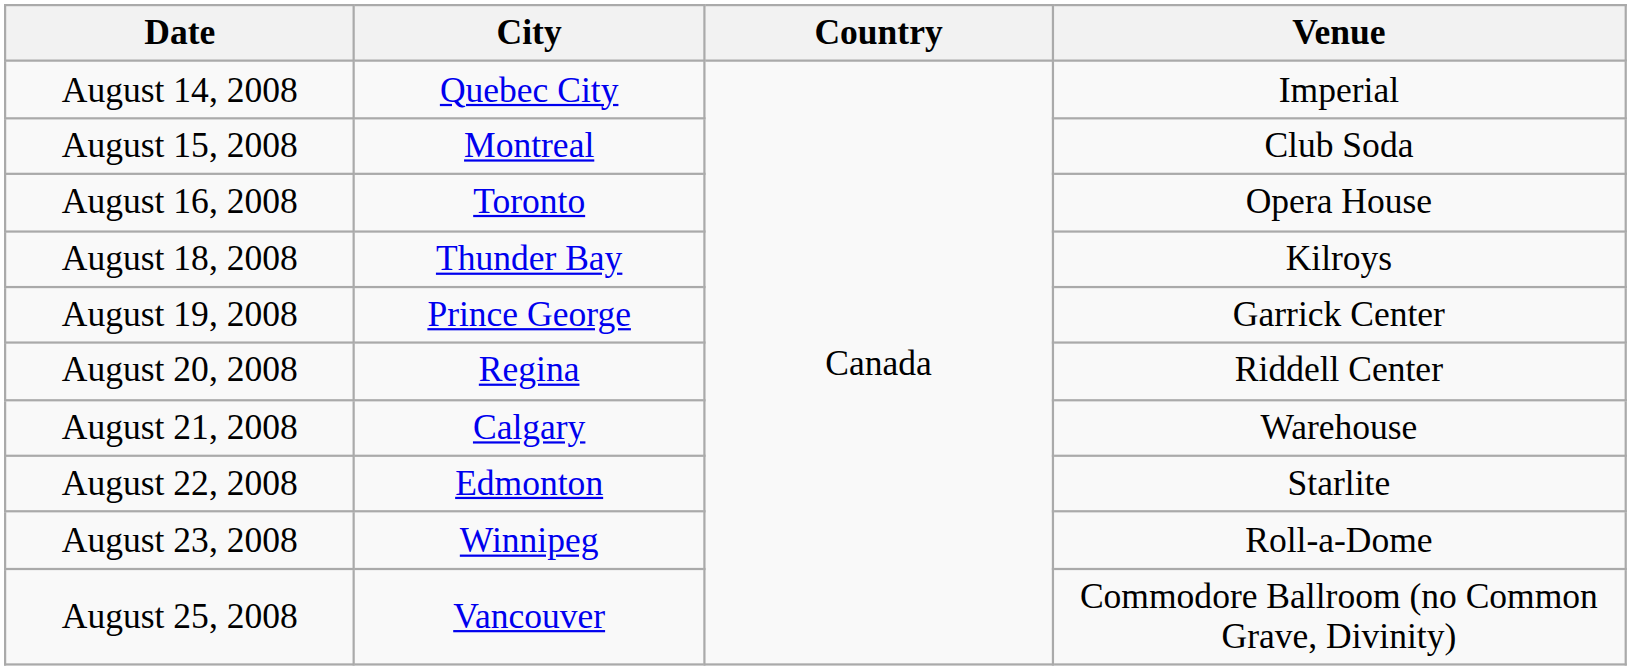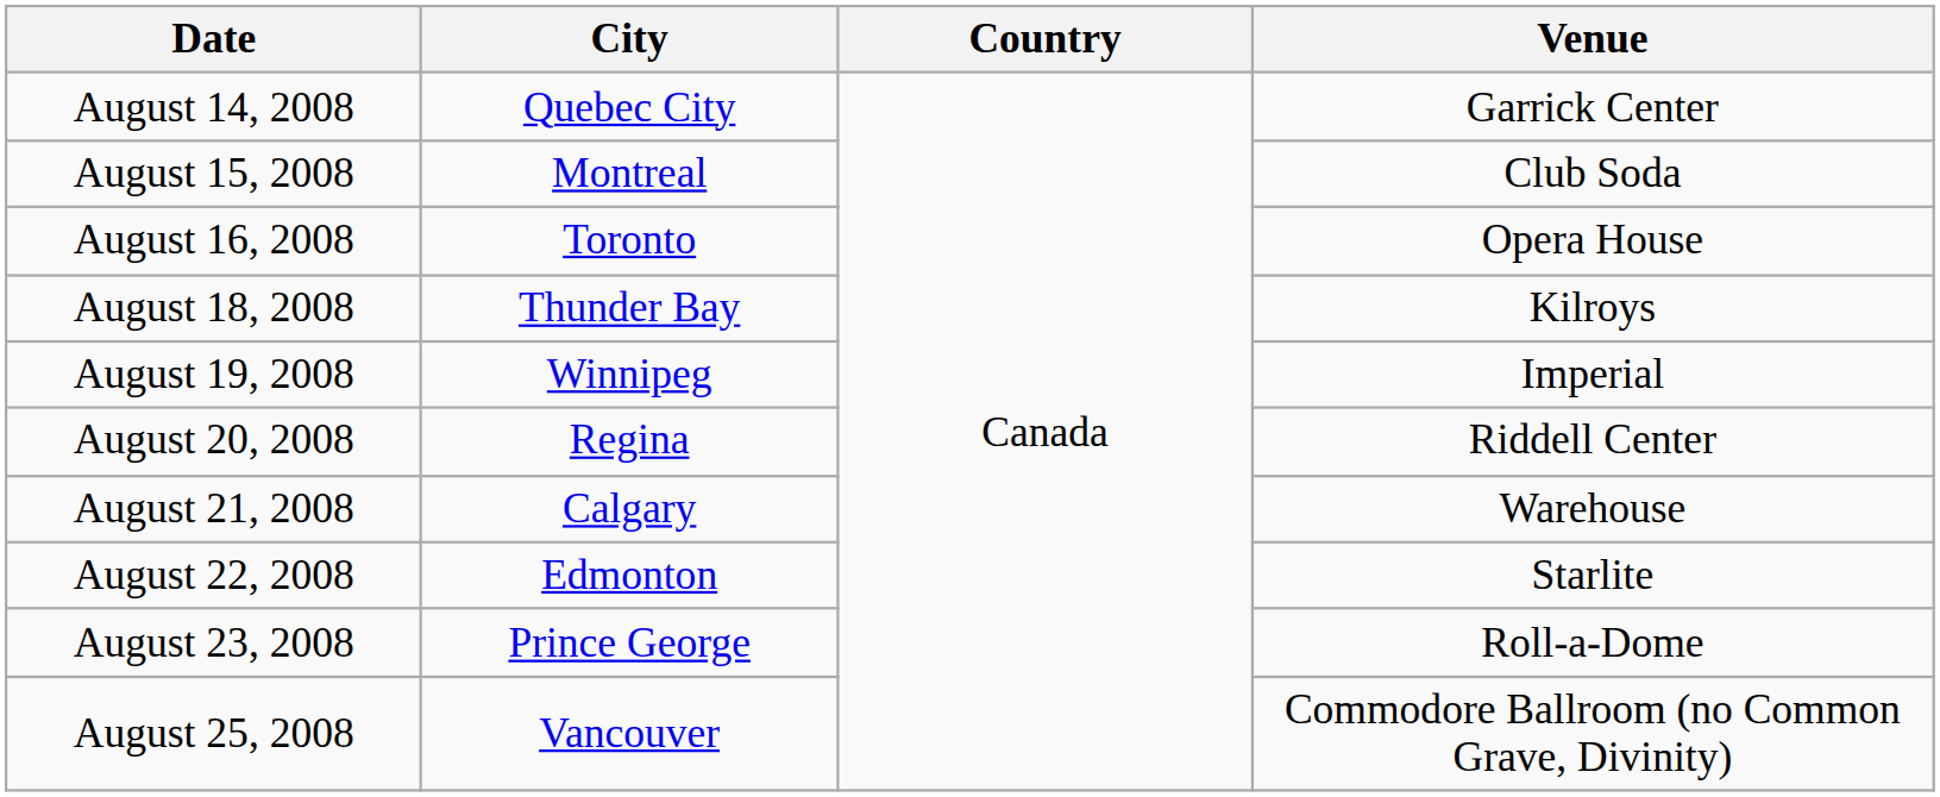August 14, 2008 | Venue: Imperial -> Garrick Center
August 19, 2008 | City: Prince George -> Winnipeg
August 19, 2008 | Venue: Garrick Center -> Imperial
August 23, 2008 | City: Winnipeg -> Prince George
